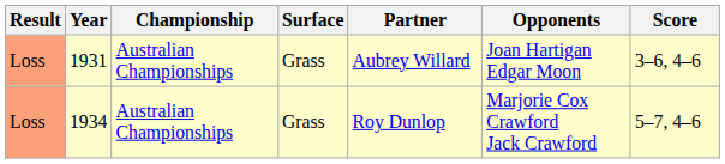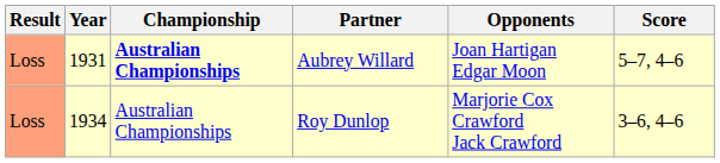- column: Surface | Grass | Grass
1931 | Championship: normal -> bold
1931 | Score: 3–6, 4–6 -> 5–7, 4–6
1934 | Score: 5–7, 4–6 -> 3–6, 4–6
